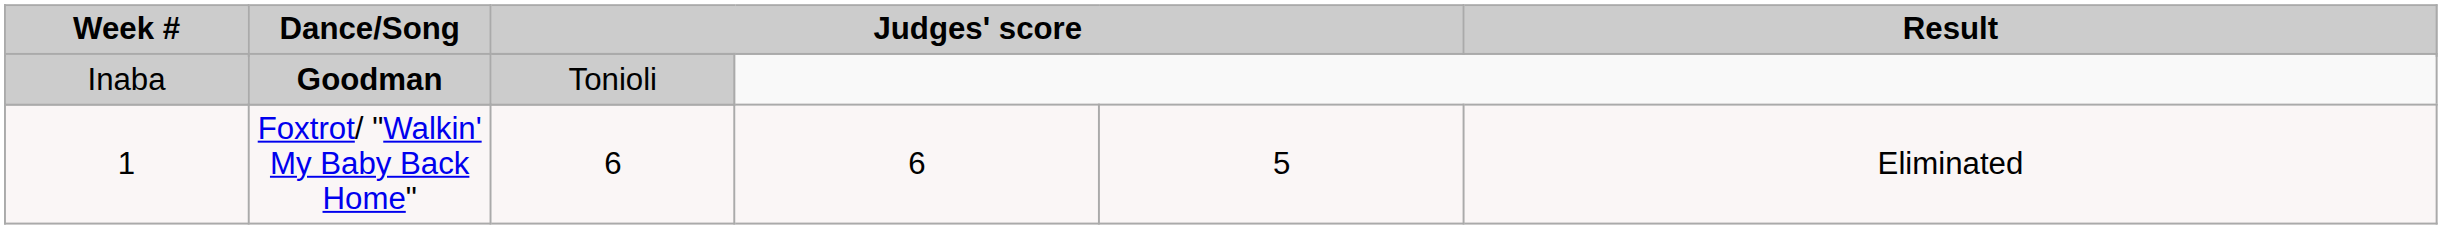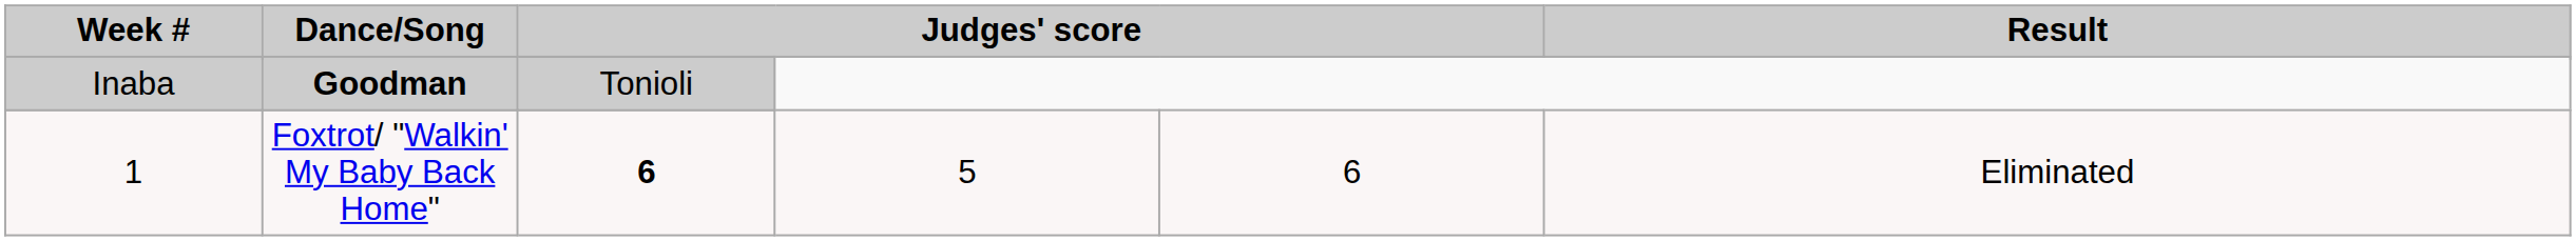1 | column 3: normal -> bold
1 | column 4: 6 -> 5
1 | column 5: 5 -> 6
